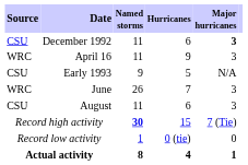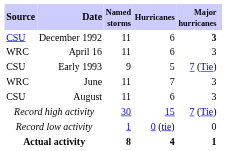April 16 | Hurricanes: 9 -> 6
Early 1993 | Major hurricanes: N/A -> 7 (Tie)
June | Named storms: 26 -> 11
Record high activity | Named storms: bold -> normal
